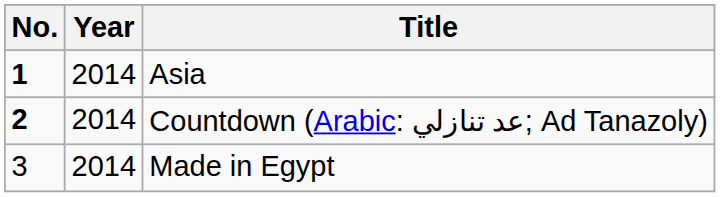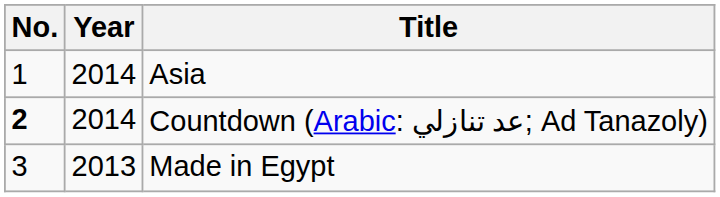Asia | No.: bold -> normal
Made in Egypt | Year: 2014 -> 2013
